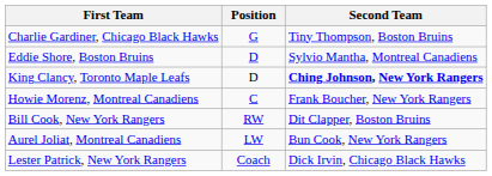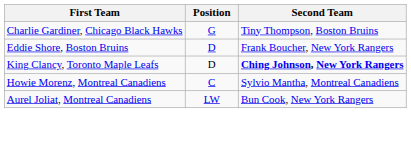Eddie Shore, Boston Bruins | Second Team: Sylvio Mantha, Montreal Canadiens -> Frank Boucher, New York Rangers
Howie Morenz, Montreal Canadiens | Second Team: Frank Boucher, New York Rangers -> Sylvio Mantha, Montreal Canadiens
- row: Bill Cook, New York Rangers | RW | Dit Clapper, Boston Bruins
- row: Lester Patrick, New York Rangers | Coach | Dick Irvin, Chicago Black Hawks
